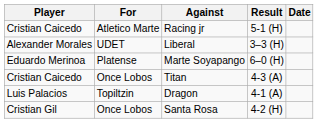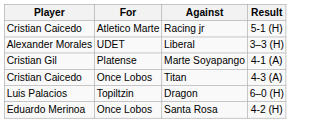- column: Date
Marte Soyapango | Player: Eduardo Merinoa -> Cristian Gil
Marte Soyapango | Result: 6–0 (H) -> 4-1 (A)
Dragon | Result: 4-1 (A) -> 6–0 (H)
Santa Rosa | Player: Cristian Gil -> Eduardo Merinoa
